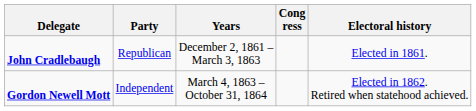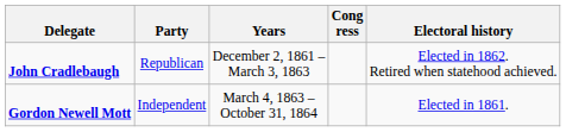John Cradlebaugh | Electoral history: Elected in 1861. -> Elected in 1862. Retired when statehood achieved.
Gordon Newell Mott | Electoral history: Elected in 1862. Retired when statehood achieved. -> Elected in 1861.
